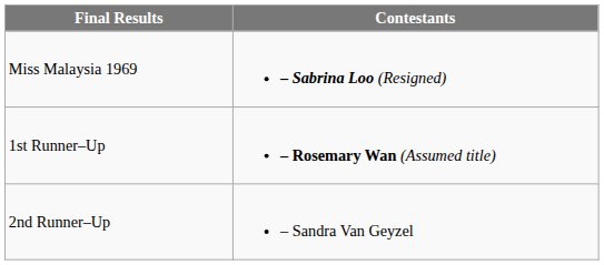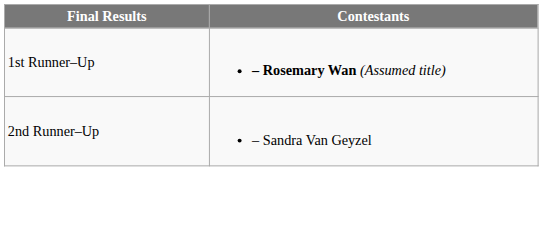- row: Miss Malaysia 1969 | – Sabrina Loo (Resigned)
